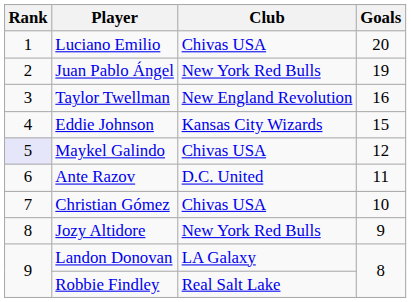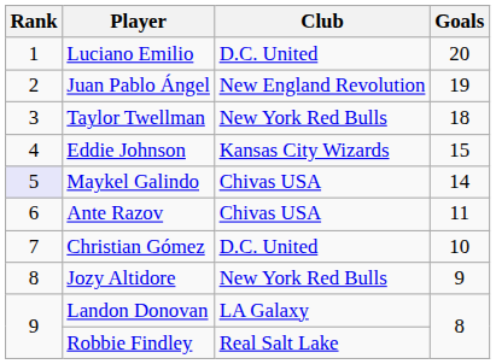Luciano Emilio | Club: Chivas USA -> D.C. United
Juan Pablo Ángel | Club: New York Red Bulls -> New England Revolution
Taylor Twellman | Club: New England Revolution -> New York Red Bulls
Taylor Twellman | Goals: 16 -> 18
Maykel Galindo | Goals: 12 -> 14
Ante Razov | Club: D.C. United -> Chivas USA
Christian Gómez | Club: Chivas USA -> D.C. United
